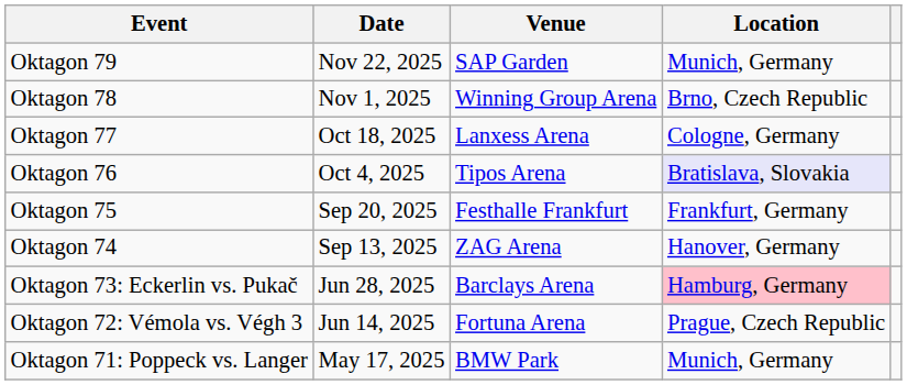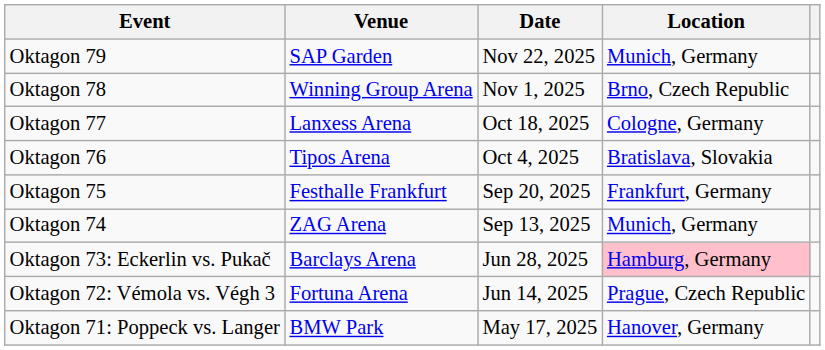columns swapped: Date <-> Venue
Oktagon 76 | Location: lavender background -> no background
Oktagon 74 | Location: Hanover, Germany -> Munich, Germany
Oktagon 71: Poppeck vs. Langer | Location: Munich, Germany -> Hanover, Germany
